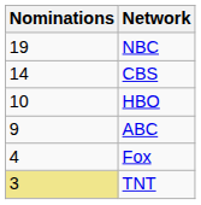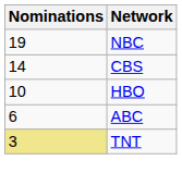ABC | Nominations: 9 -> 6
- row: 4 | Fox
